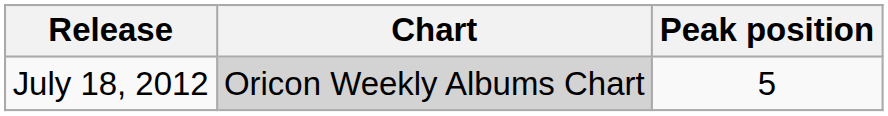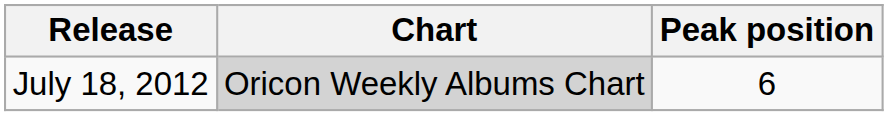July 18, 2012 | Peak position: 5 -> 6
